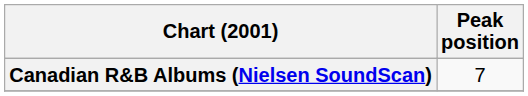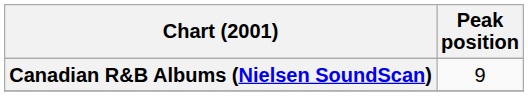Canadian R&B Albums (Nielsen SoundScan) | Peak position: 7 -> 9
